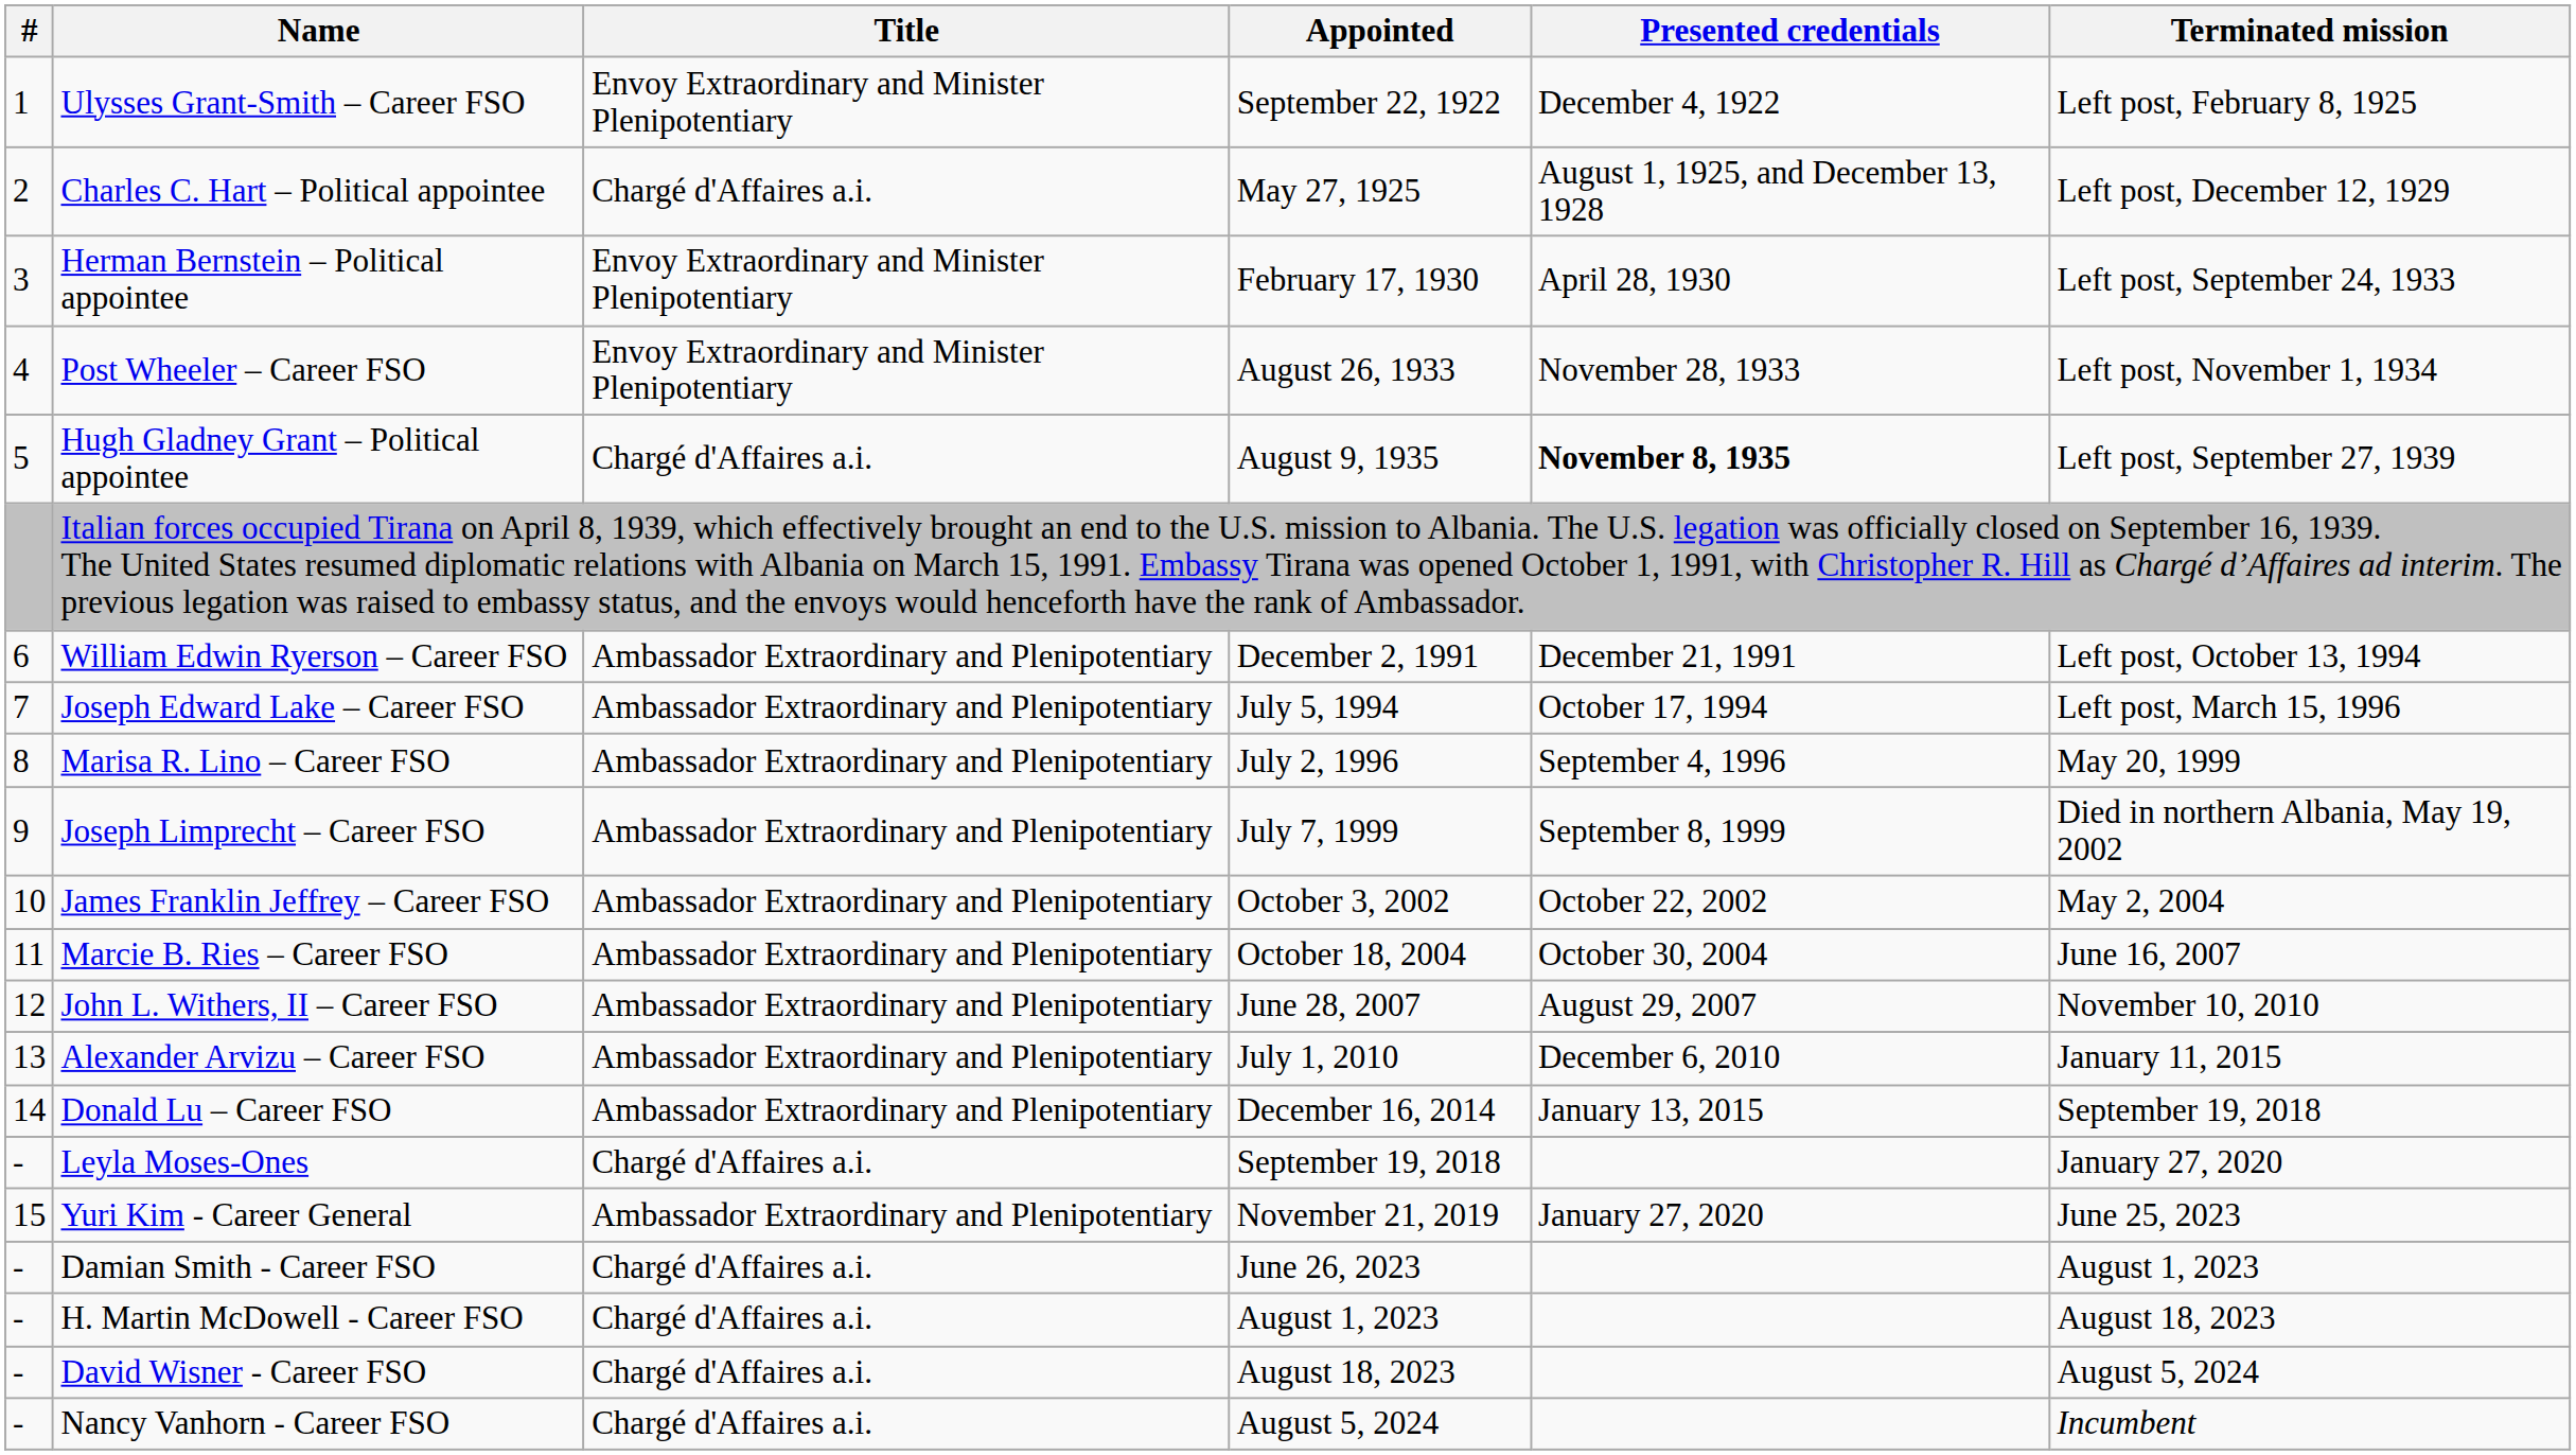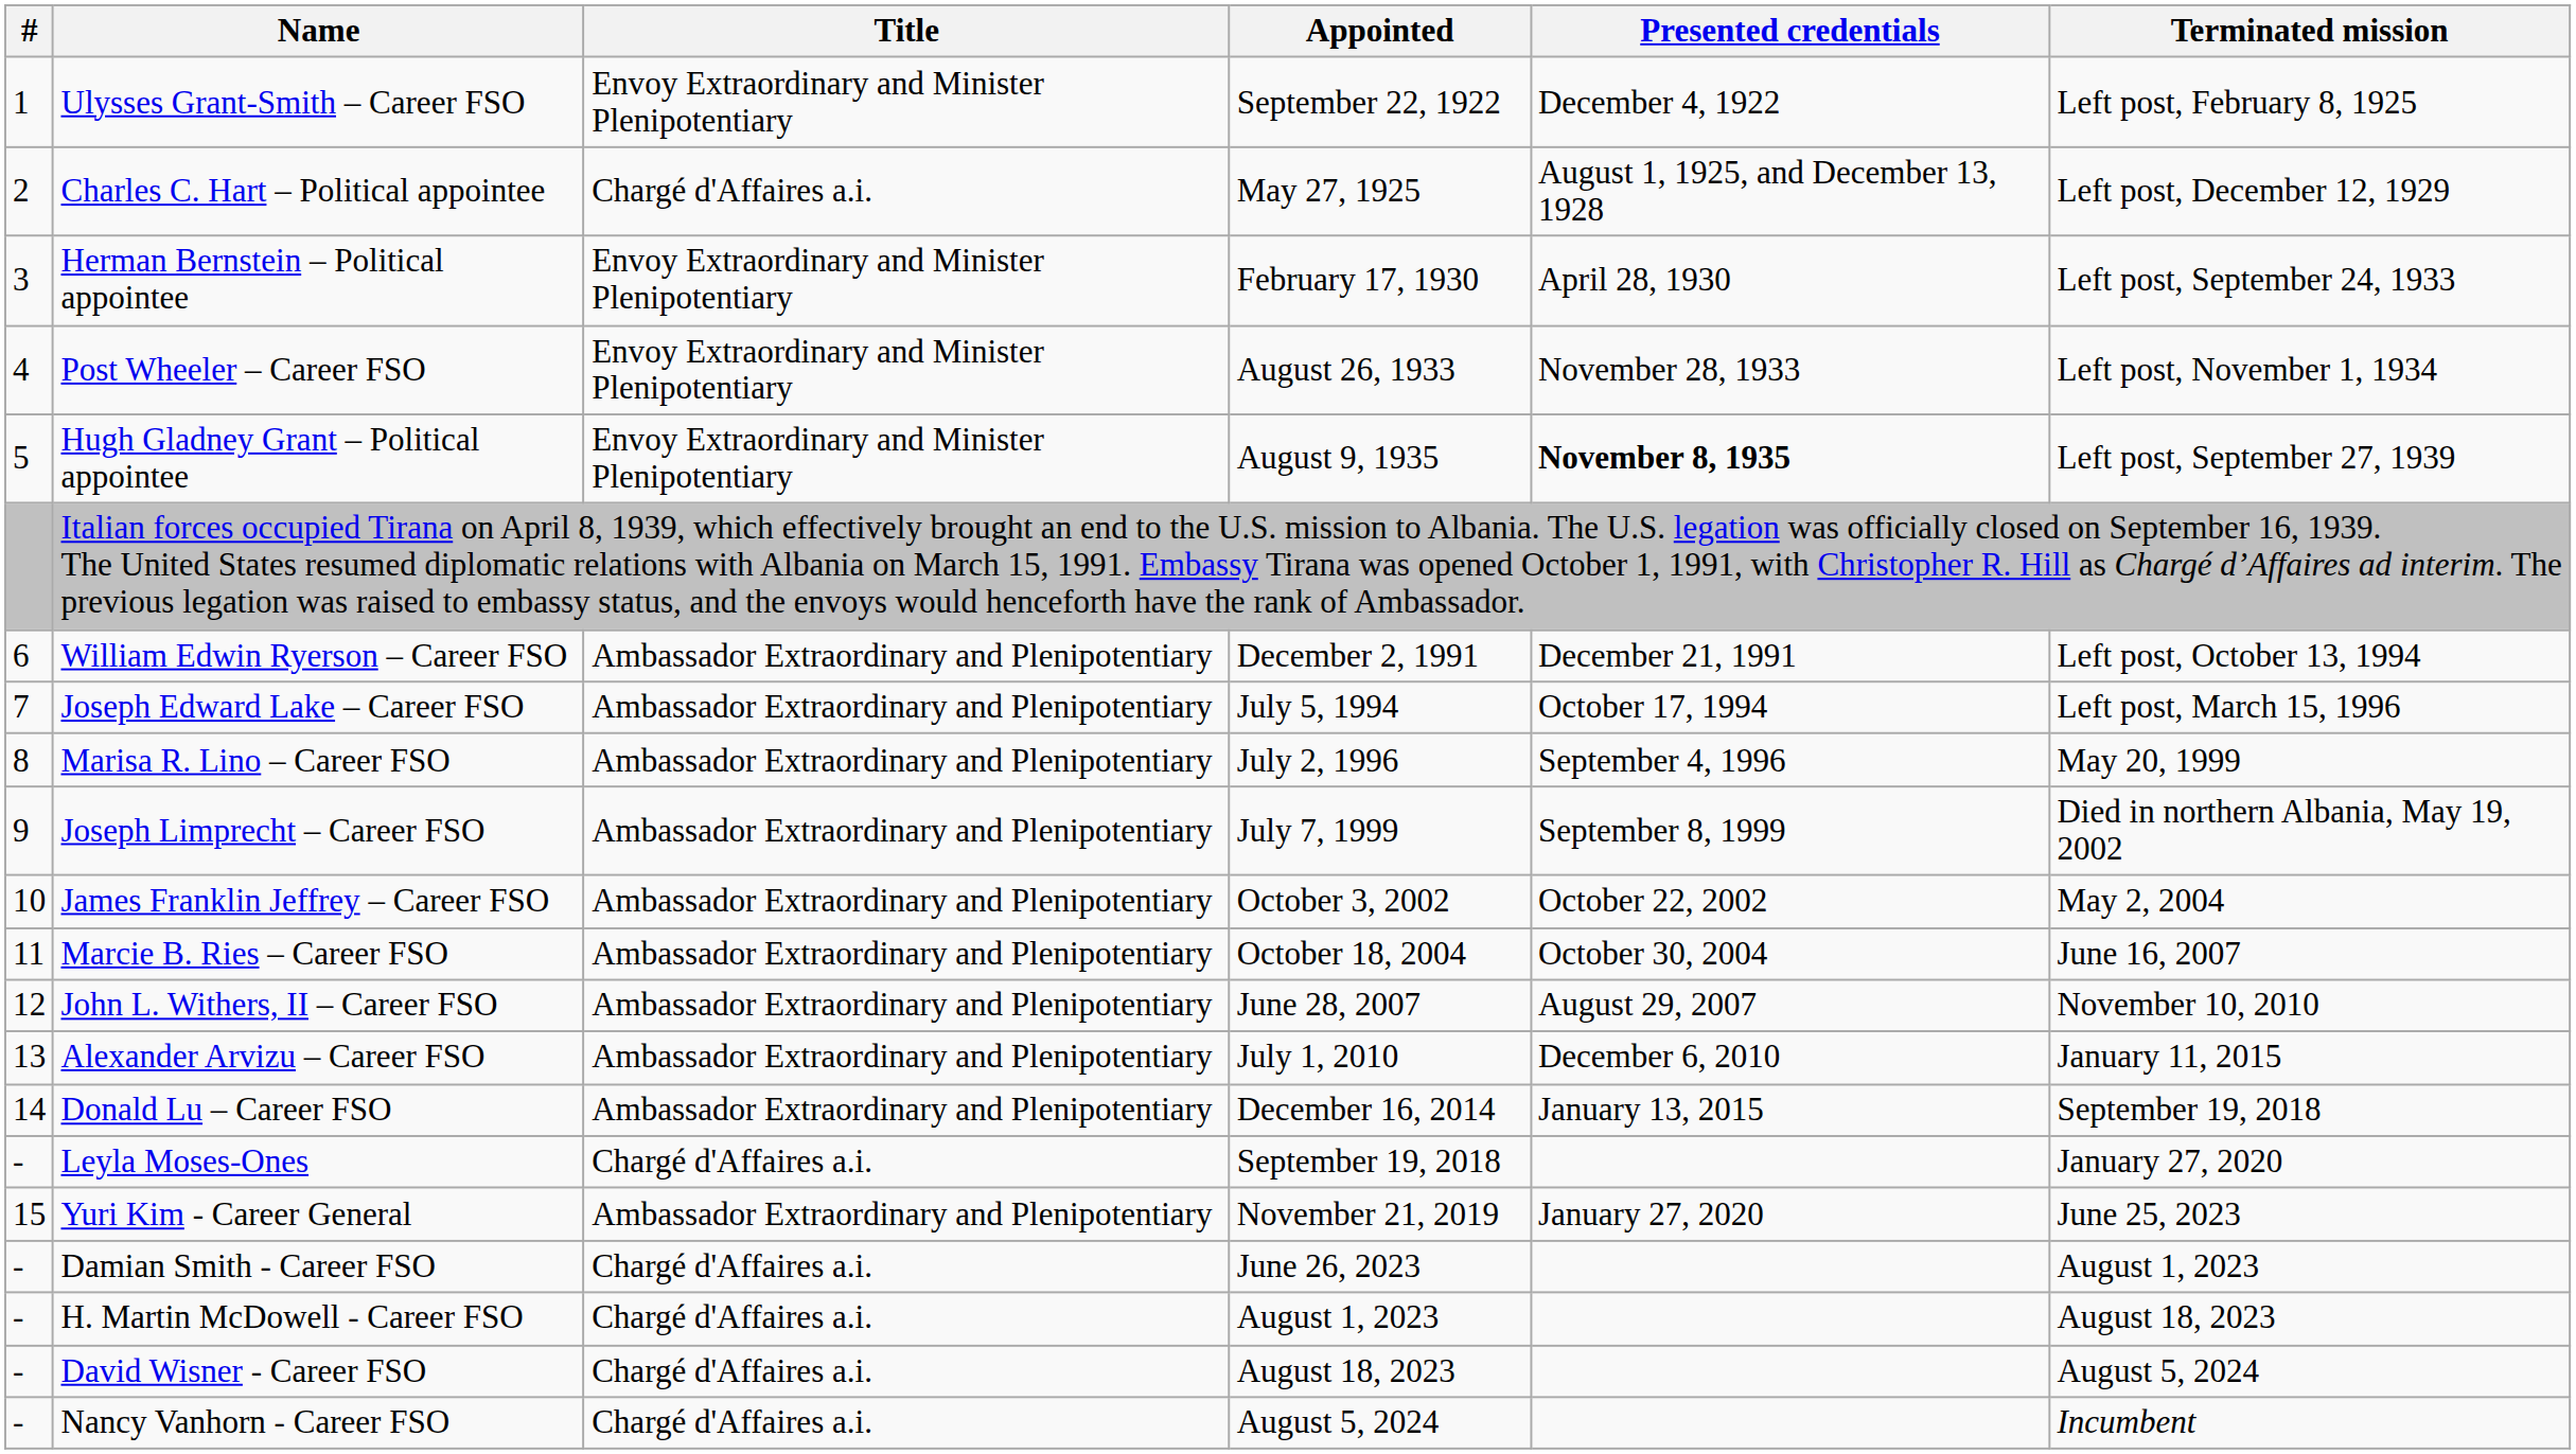Hugh Gladney Grant – Political appointee | Title: Chargé d'Affaires a.i. -> Envoy Extraordinary and Minister Plenipotentiary
